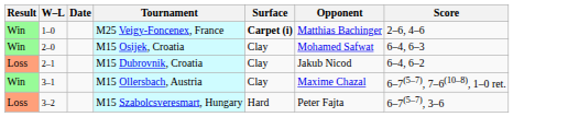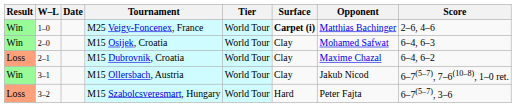+ column: Tier | World Tour | World Tour | World Tour | World Tour | World Tour
M15 Dubrovnik, Croatia | Opponent: Jakub Nicod -> Maxime Chazal
M15 Ollersbach, Austria | Opponent: Maxime Chazal -> Jakub Nicod
